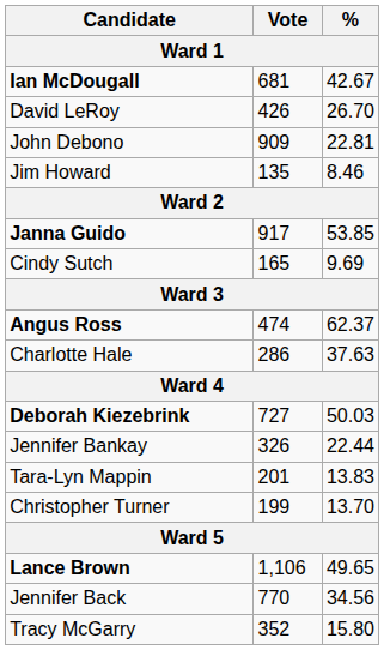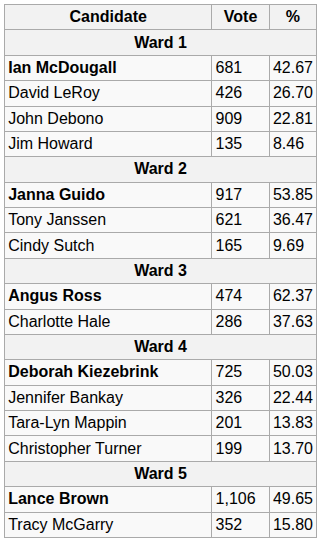+ row: Tony Janssen | 621 | 36.47
Deborah Kiezebrink | Vote: 727 -> 725
- row: Jennifer Back | 770 | 34.56
